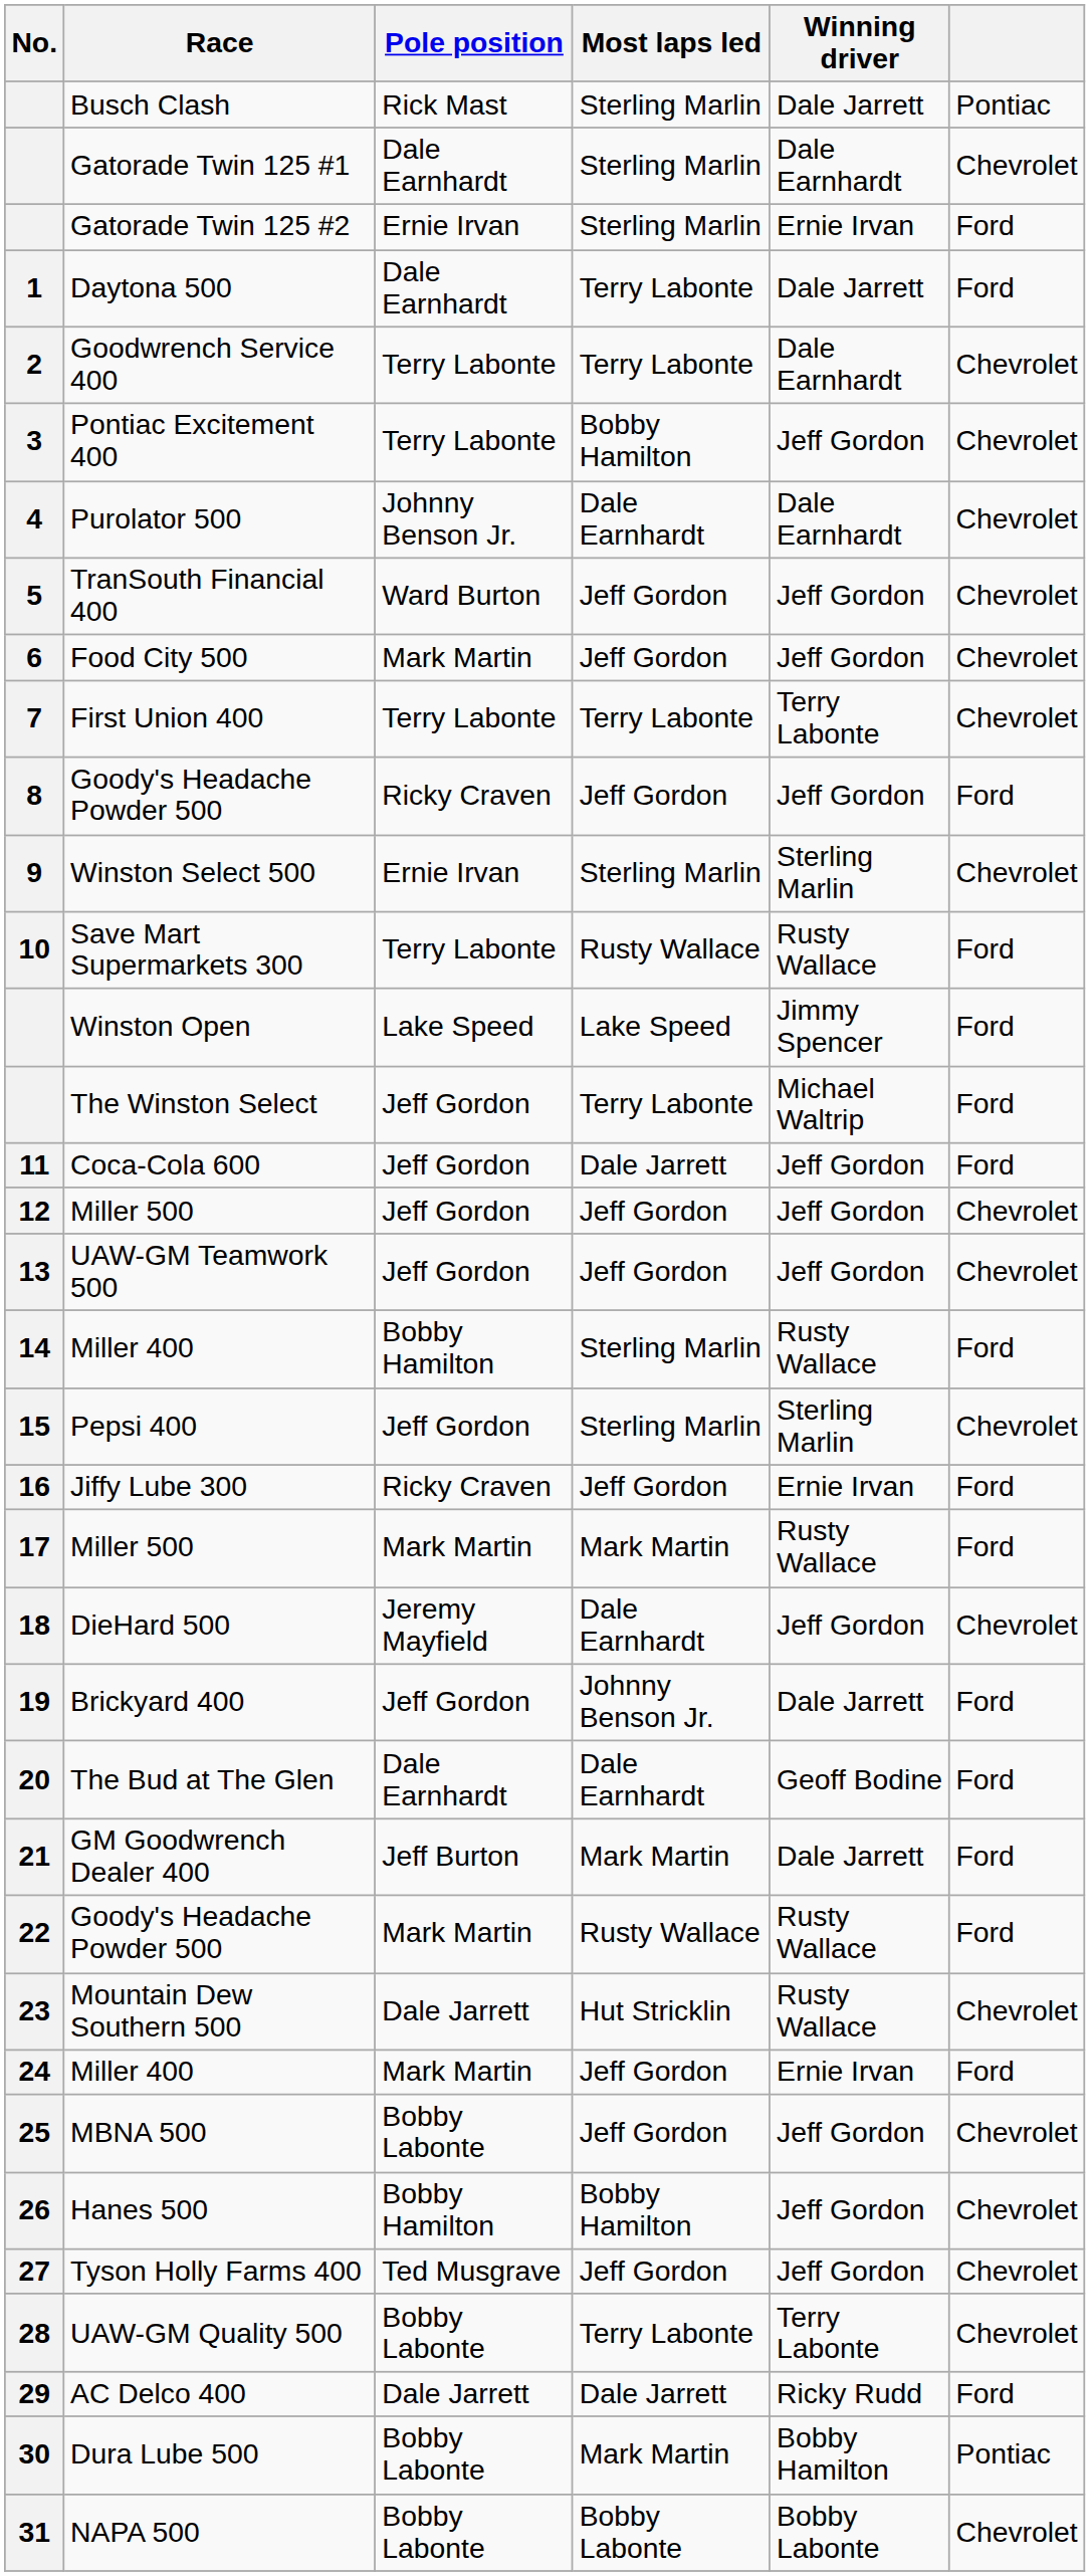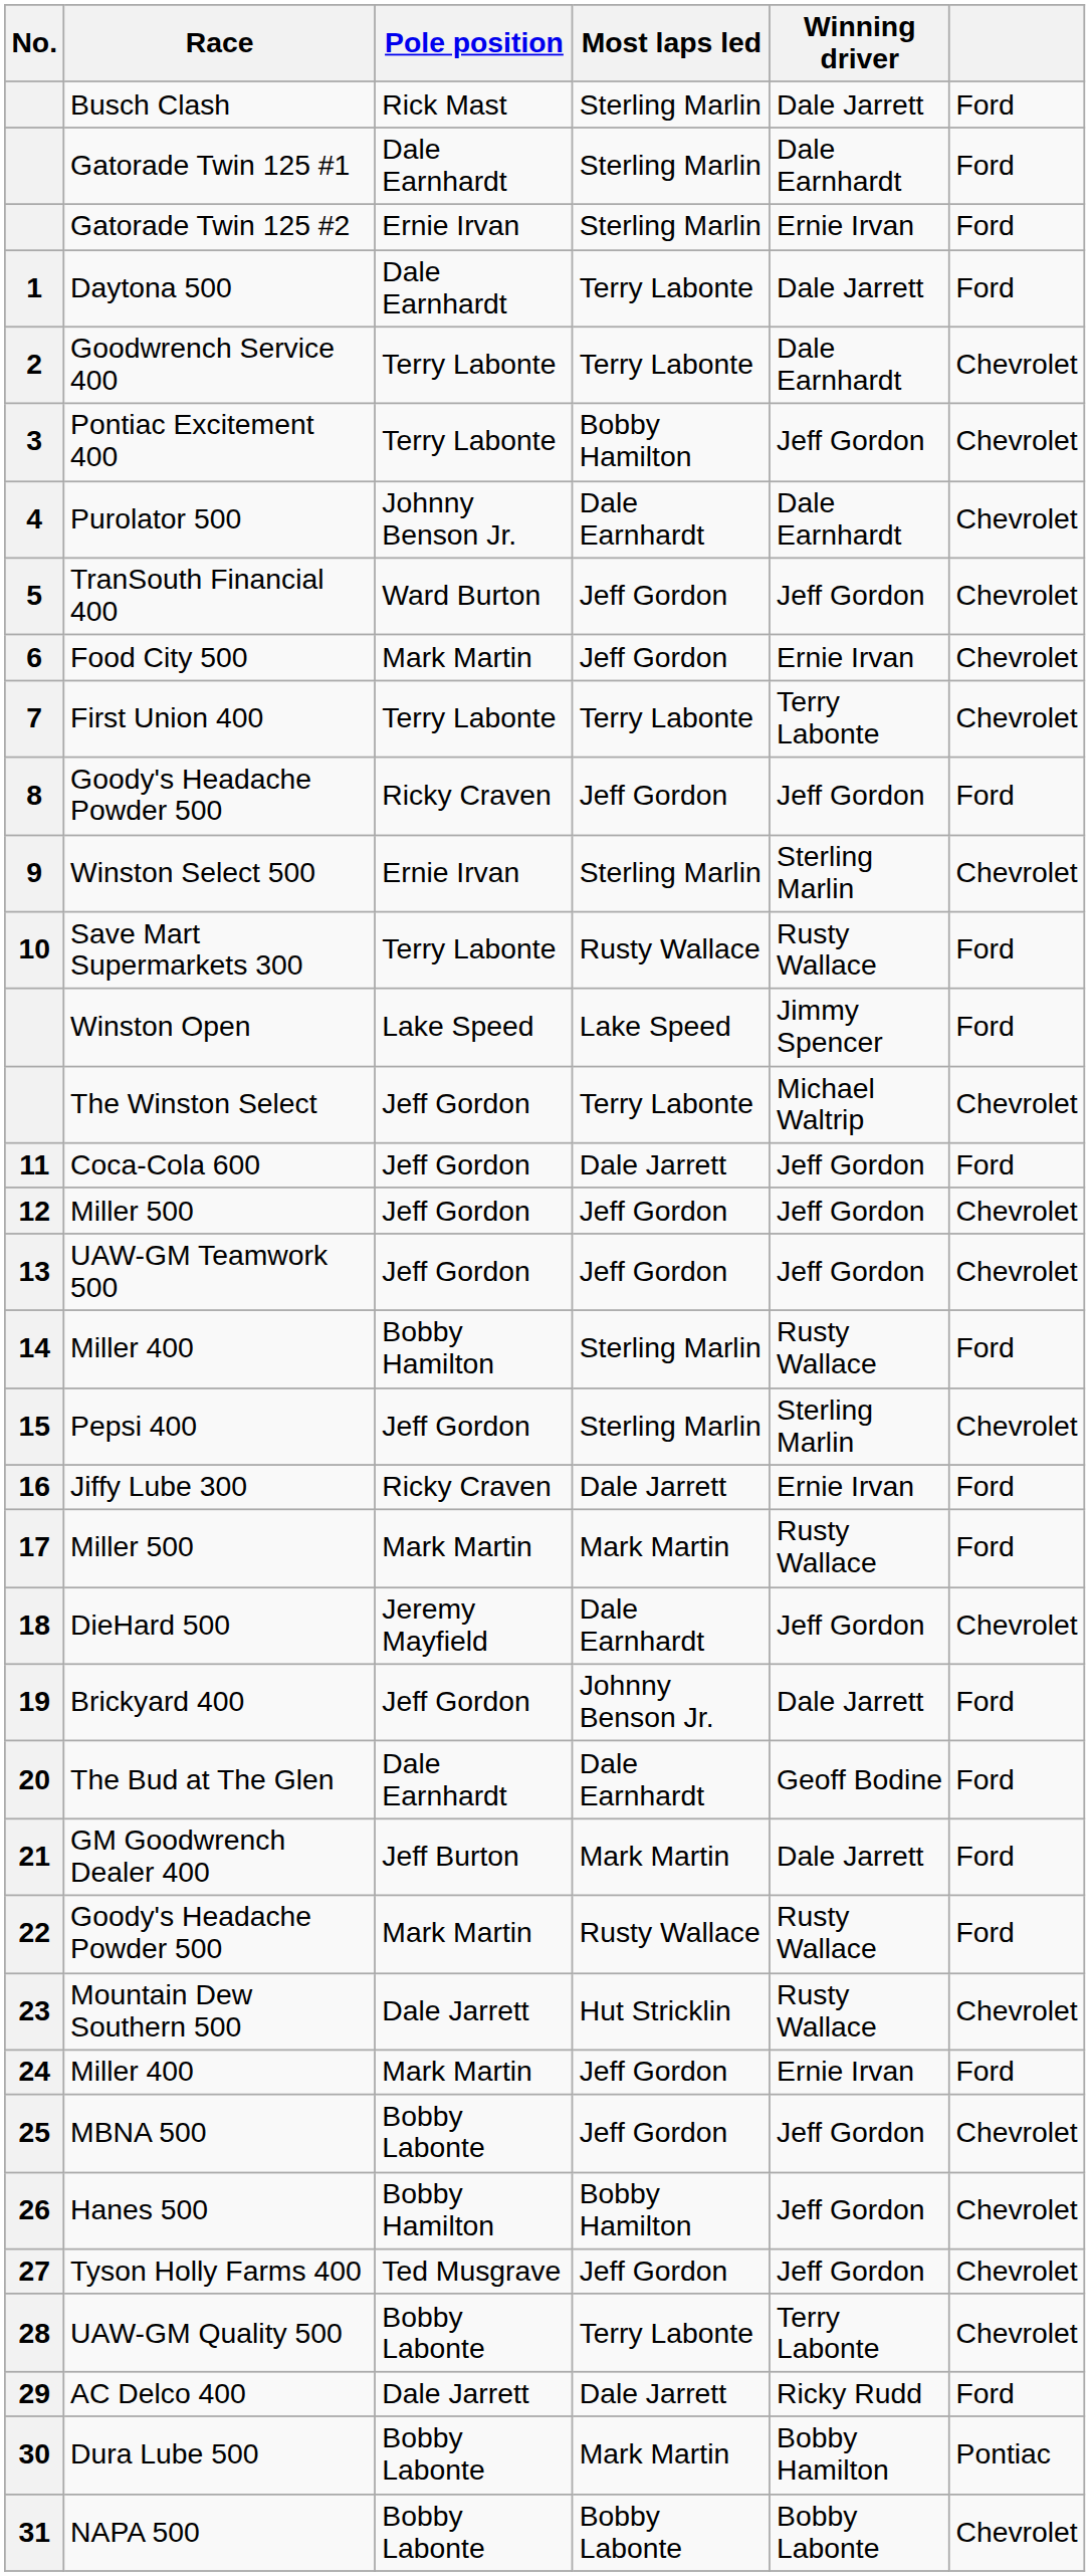Busch Clash | column 6: Pontiac -> Ford
Gatorade Twin 125 #1 | column 6: Chevrolet -> Ford
Food City 500 | Winning driver: Jeff Gordon -> Ernie Irvan
The Winston Select | column 6: Ford -> Chevrolet
Jiffy Lube 300 | Most laps led: Jeff Gordon -> Dale Jarrett
